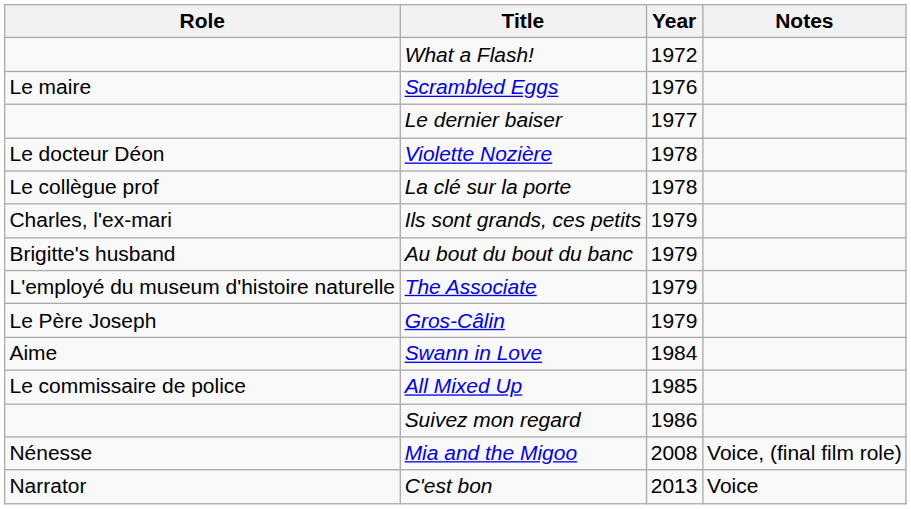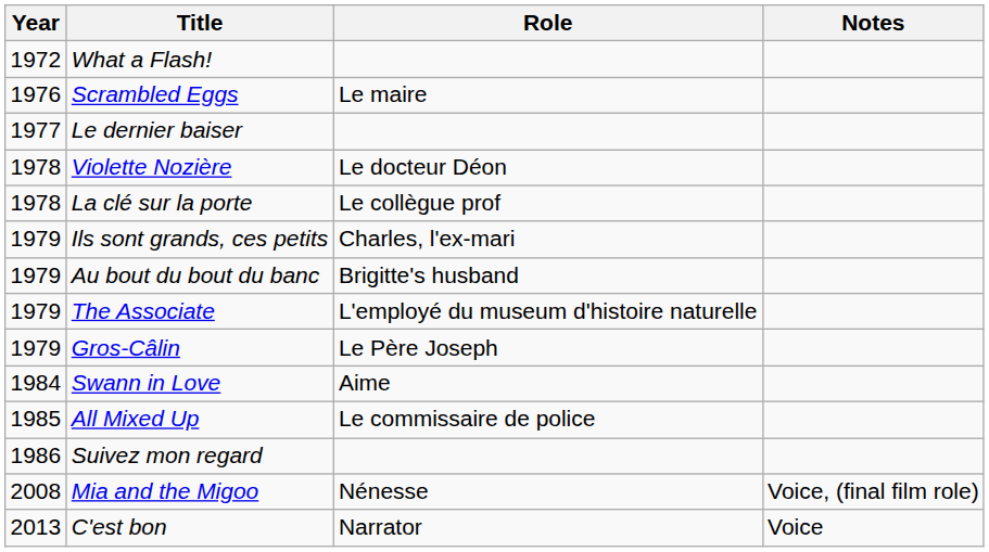columns swapped: Year <-> Role
